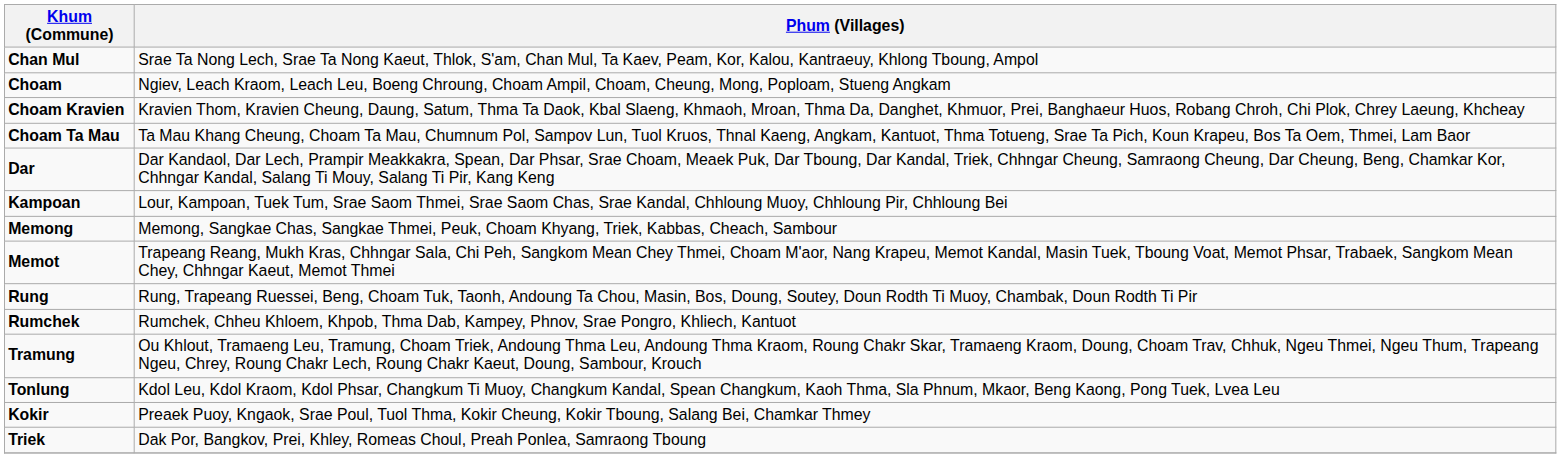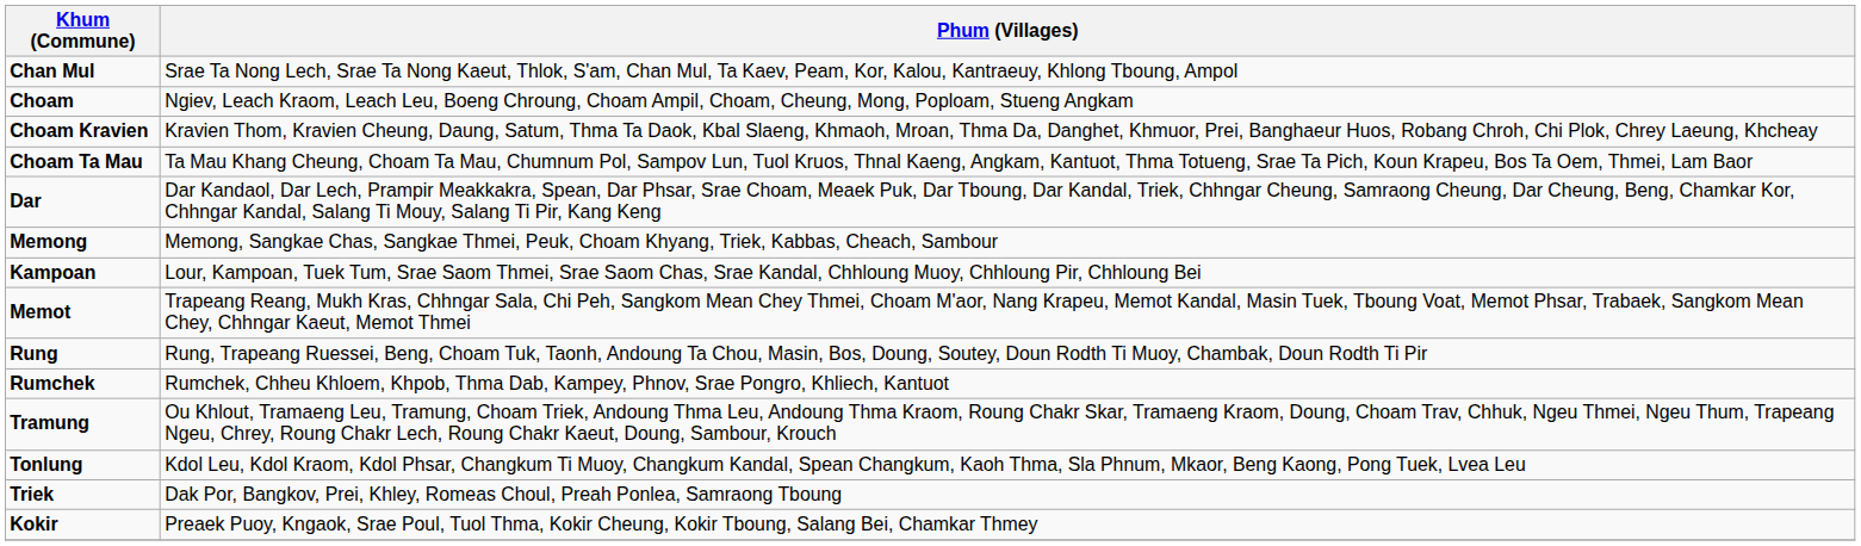rows swapped: Kampoan <-> Memong
rows swapped: Triek <-> Kokir
